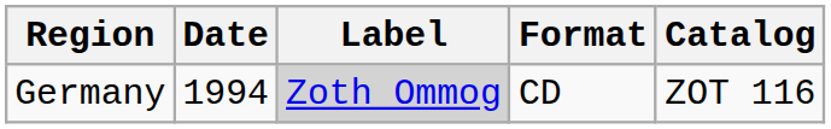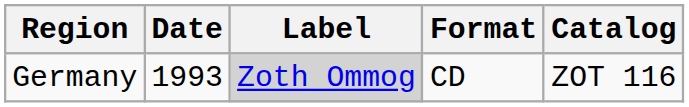Germany | Date: 1994 -> 1993
